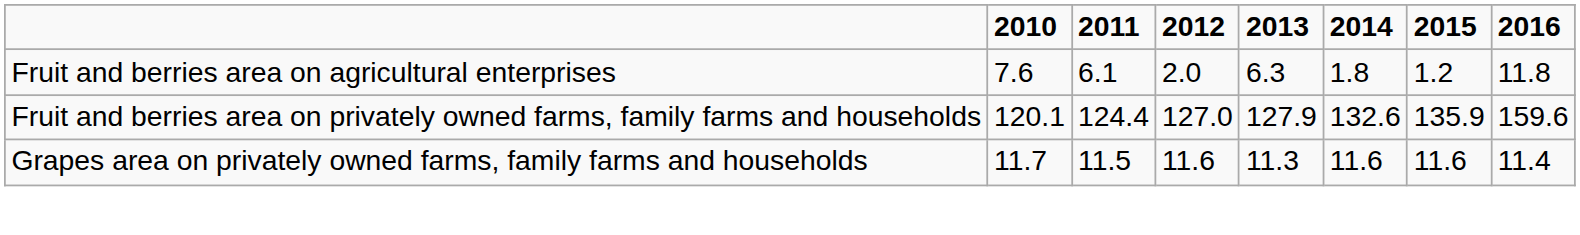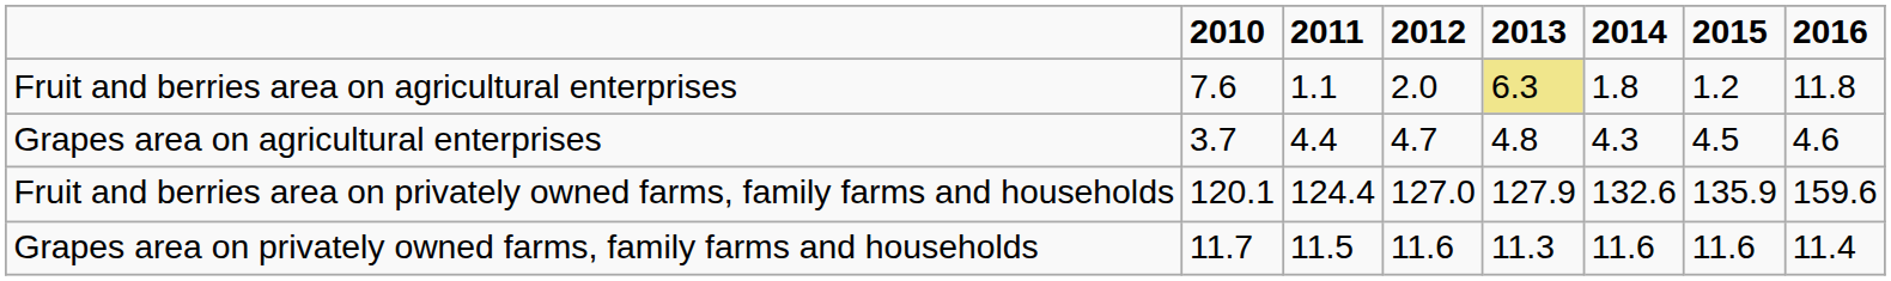Fruit and berries area on agricultural enterprises | 2011: 6.1 -> 1.1
Fruit and berries area on agricultural enterprises | 2013: no background -> khaki background
+ row: Grapes area on agricultural enterprises | 3.7 | 4.4 | 4.7 | 4.8 | 4.3 | 4.5 | 4.6
